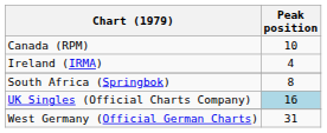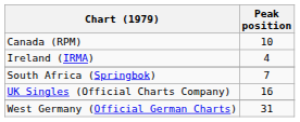South Africa (Springbok) | Peak position: 8 -> 7
UK Singles (Official Charts Company) | Peak position: lightblue background -> no background
